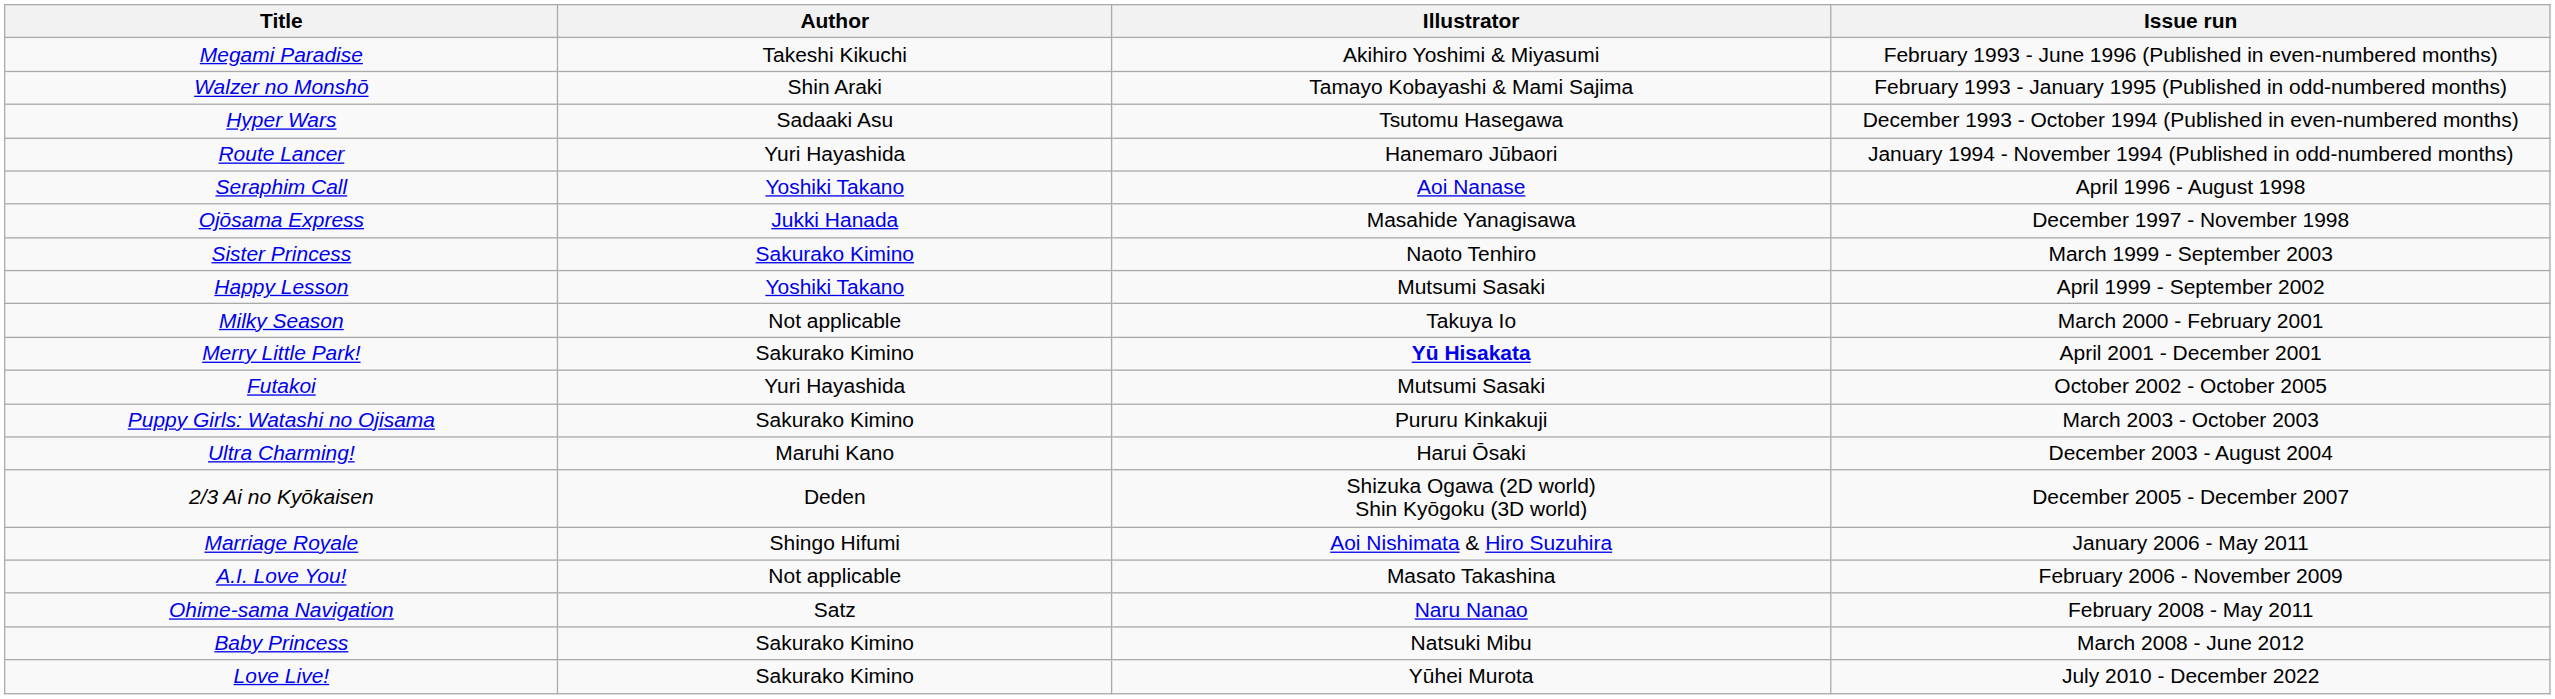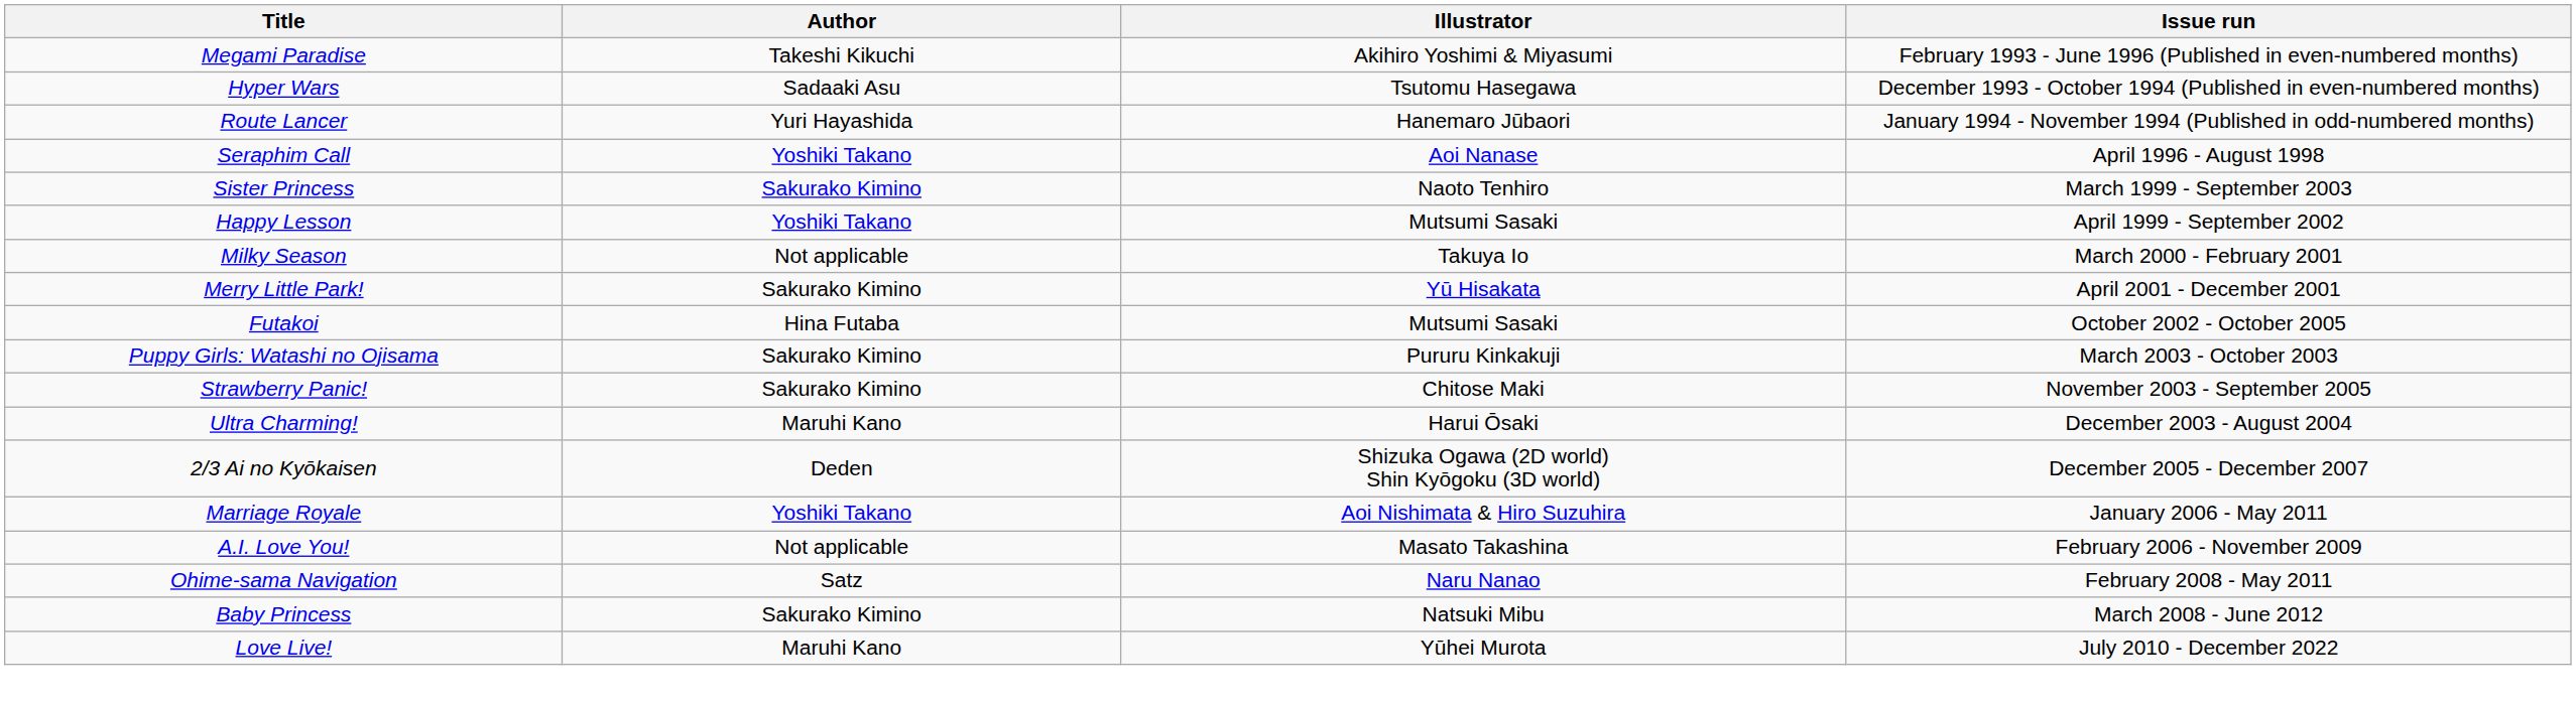- row: Walzer no Monshō | Shin Araki | Tamayo Kobayashi & Mami Sajima | February 1993 - January 1995 (Published in odd-numbered months)
- row: Ojōsama Express | Jukki Hanada | Masahide Yanagisawa | December 1997 - November 1998
Merry Little Park! | Illustrator: bold -> normal
Futakoi | Author: Yuri Hayashida -> Hina Futaba
+ row: Strawberry Panic! | Sakurako Kimino | Chitose Maki | November 2003 - September 2005
Marriage Royale | Author: Shingo Hifumi -> Yoshiki Takano
Love Live! | Author: Sakurako Kimino -> Maruhi Kano
